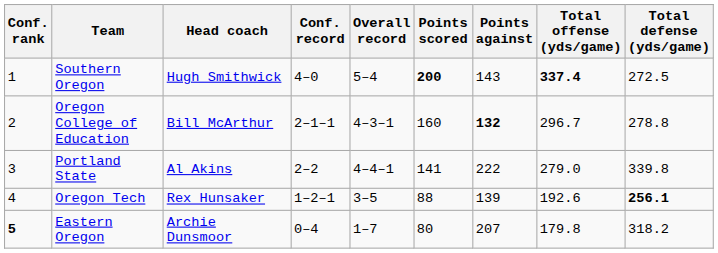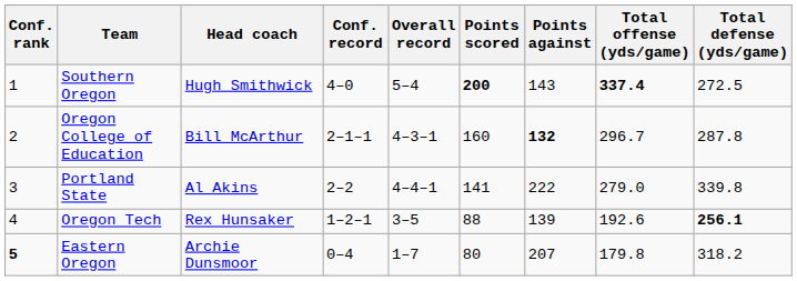Oregon College of Education | Total defense (yds/game): 278.8 -> 287.8
